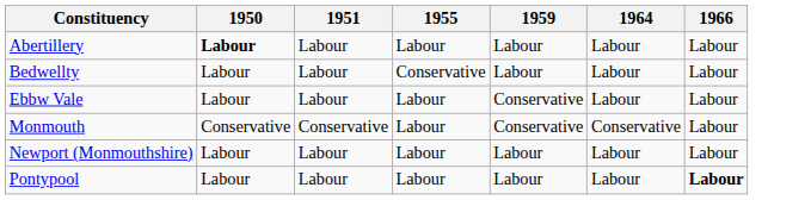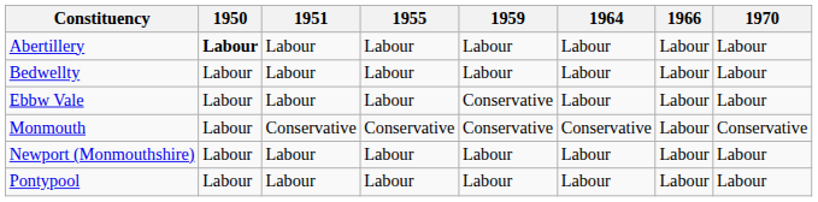+ column: 1970 | Labour | Labour | Labour | Conservative | Labour | Labour
Bedwellty | 1955: Conservative -> Labour
Monmouth | 1950: Conservative -> Labour
Monmouth | 1955: Labour -> Conservative
Pontypool | 1966: bold -> normal
